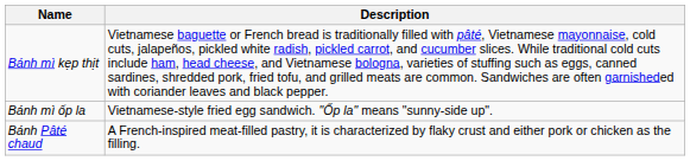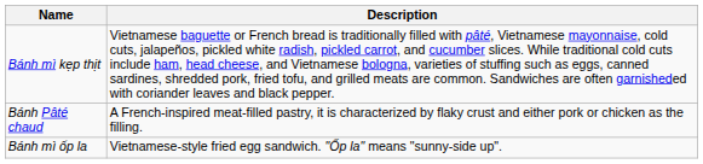rows swapped: Bánh Pâté chaud <-> Bánh mì ốp la
